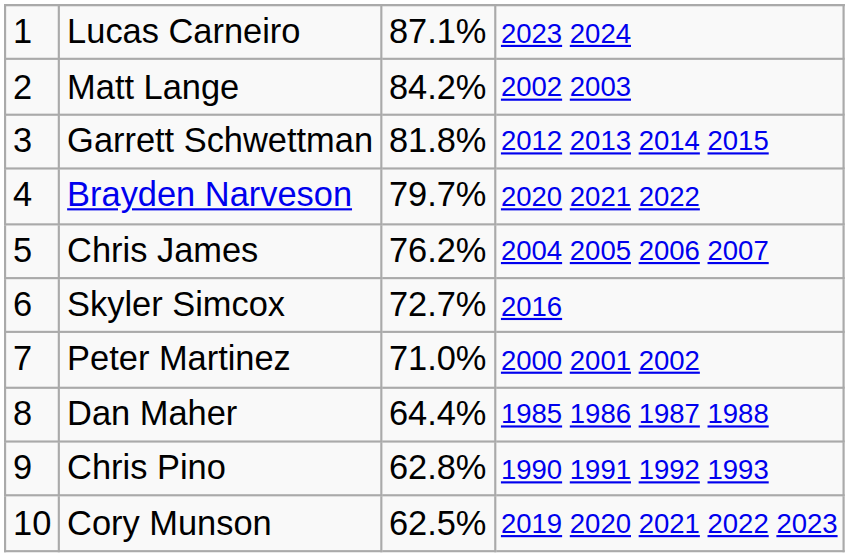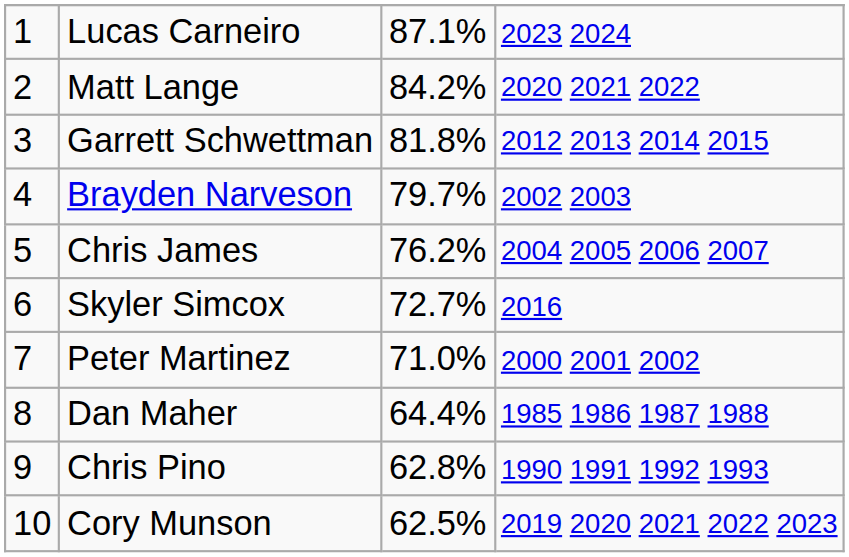Matt Lange | column 4: 2002 2003 -> 2020 2021 2022
Brayden Narveson | column 4: 2020 2021 2022 -> 2002 2003
